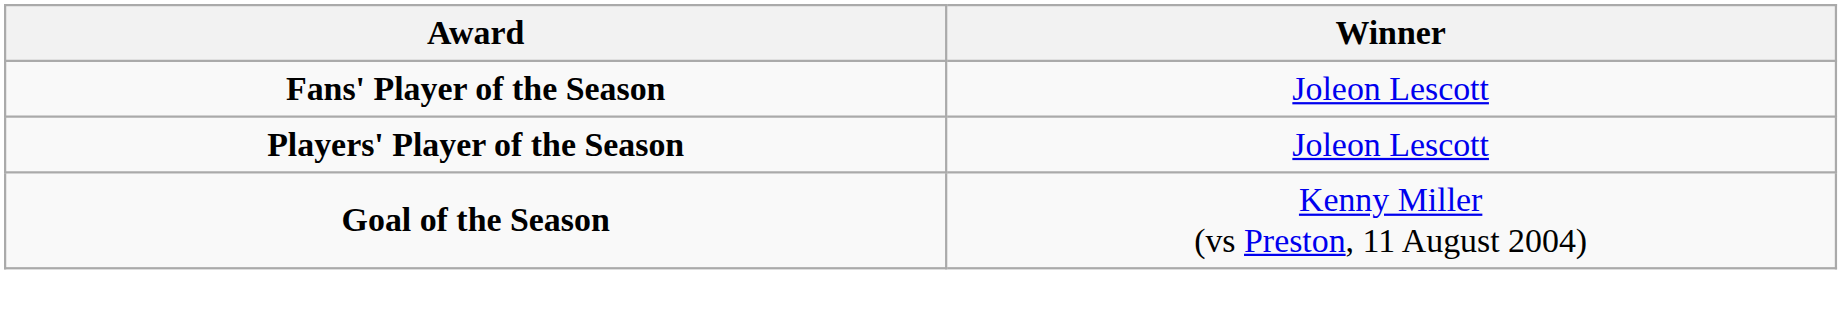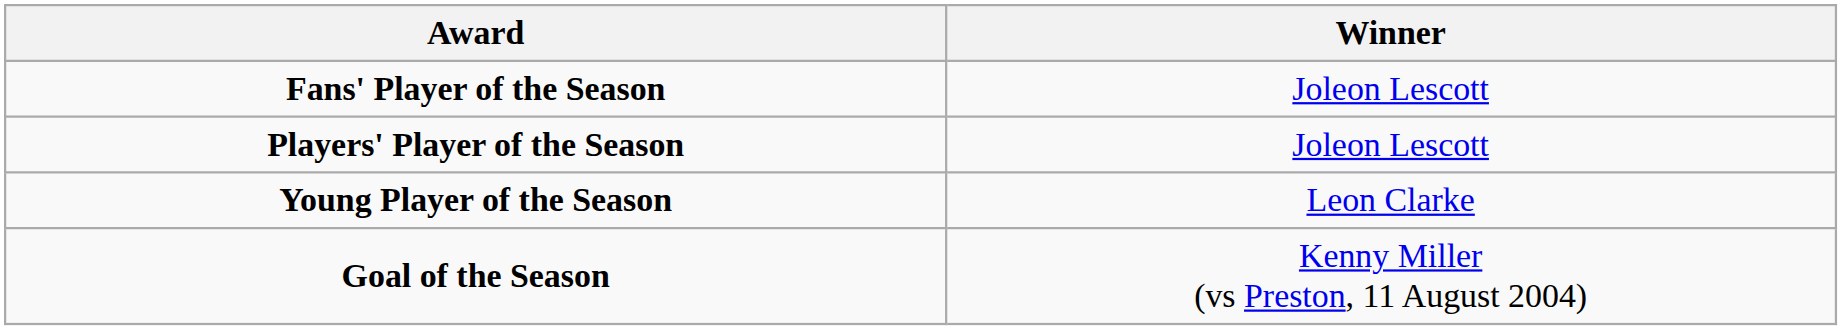+ row: Young Player of the Season | Leon Clarke
